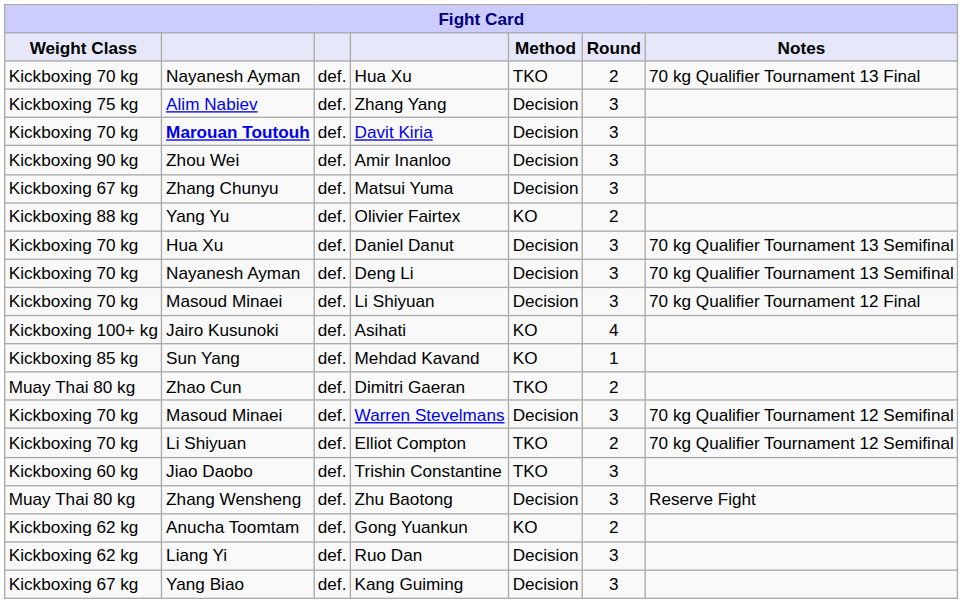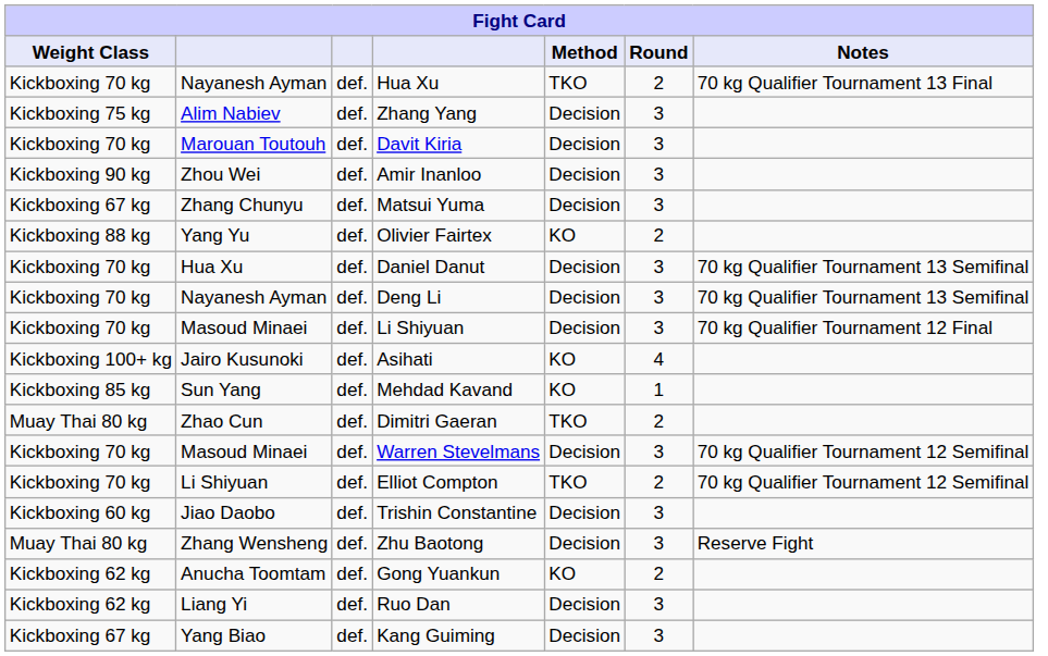Davit Kiria | column 2: bold -> normal
Trishin Constantine | Method: TKO -> Decision
